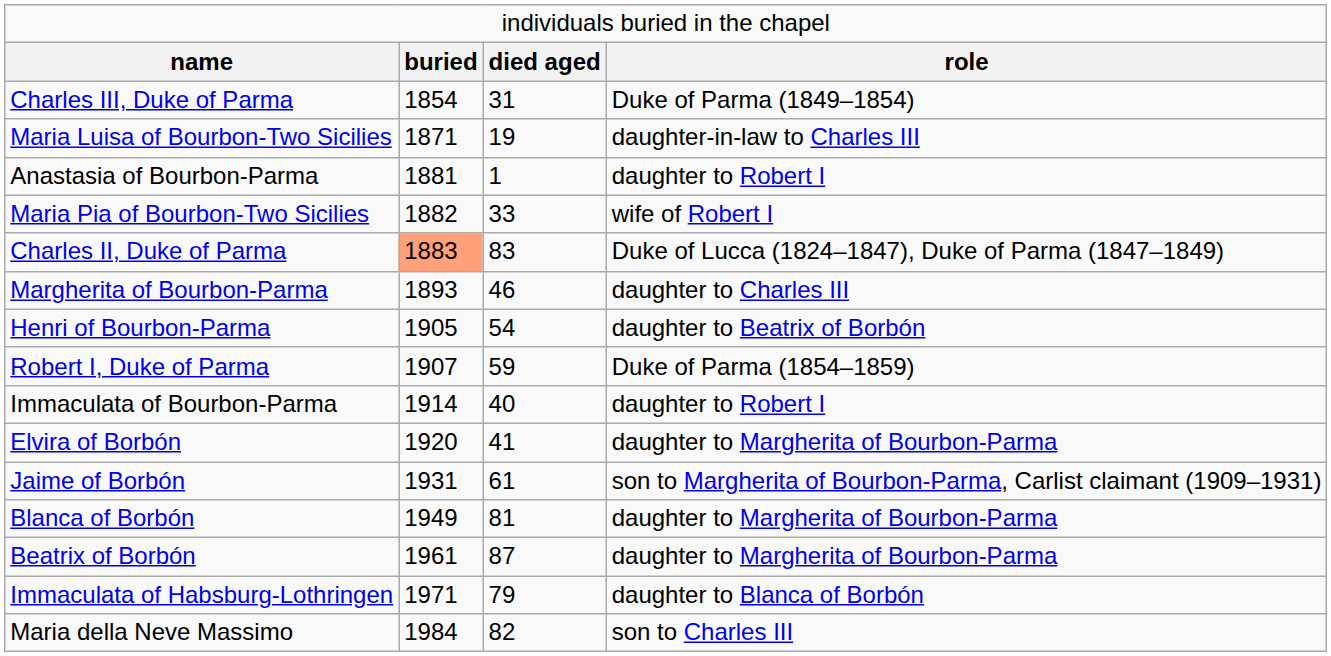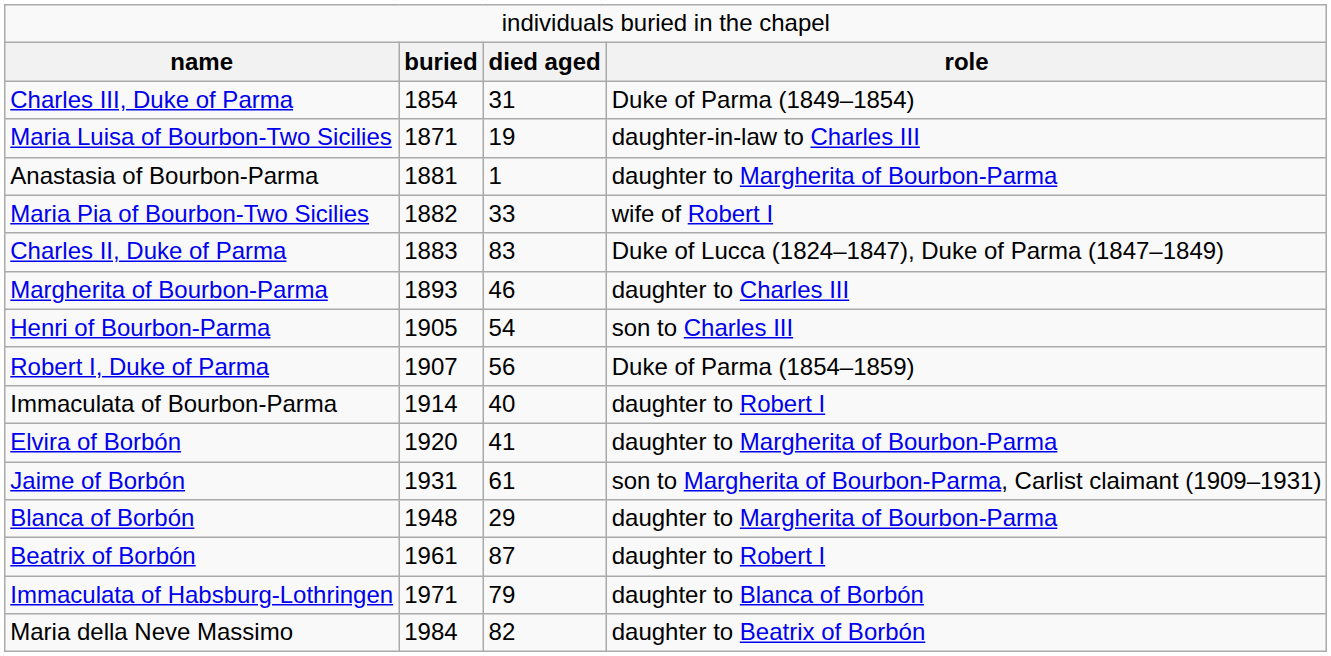Anastasia of Bourbon-Parma | column 4: daughter to Robert I -> daughter to Margherita of Bourbon-Parma
Charles II, Duke of Parma | column 2: lightsalmon background -> no background
Henri of Bourbon-Parma | column 4: daughter to Beatrix of Borbón -> son to Charles III
Robert I, Duke of Parma | column 3: 59 -> 56
Blanca of Borbón | column 2: 1949 -> 1948
Blanca of Borbón | column 3: 81 -> 29
Beatrix of Borbón | column 4: daughter to Margherita of Bourbon-Parma -> daughter to Robert I
Maria della Neve Massimo | column 4: son to Charles III -> daughter to Beatrix of Borbón
